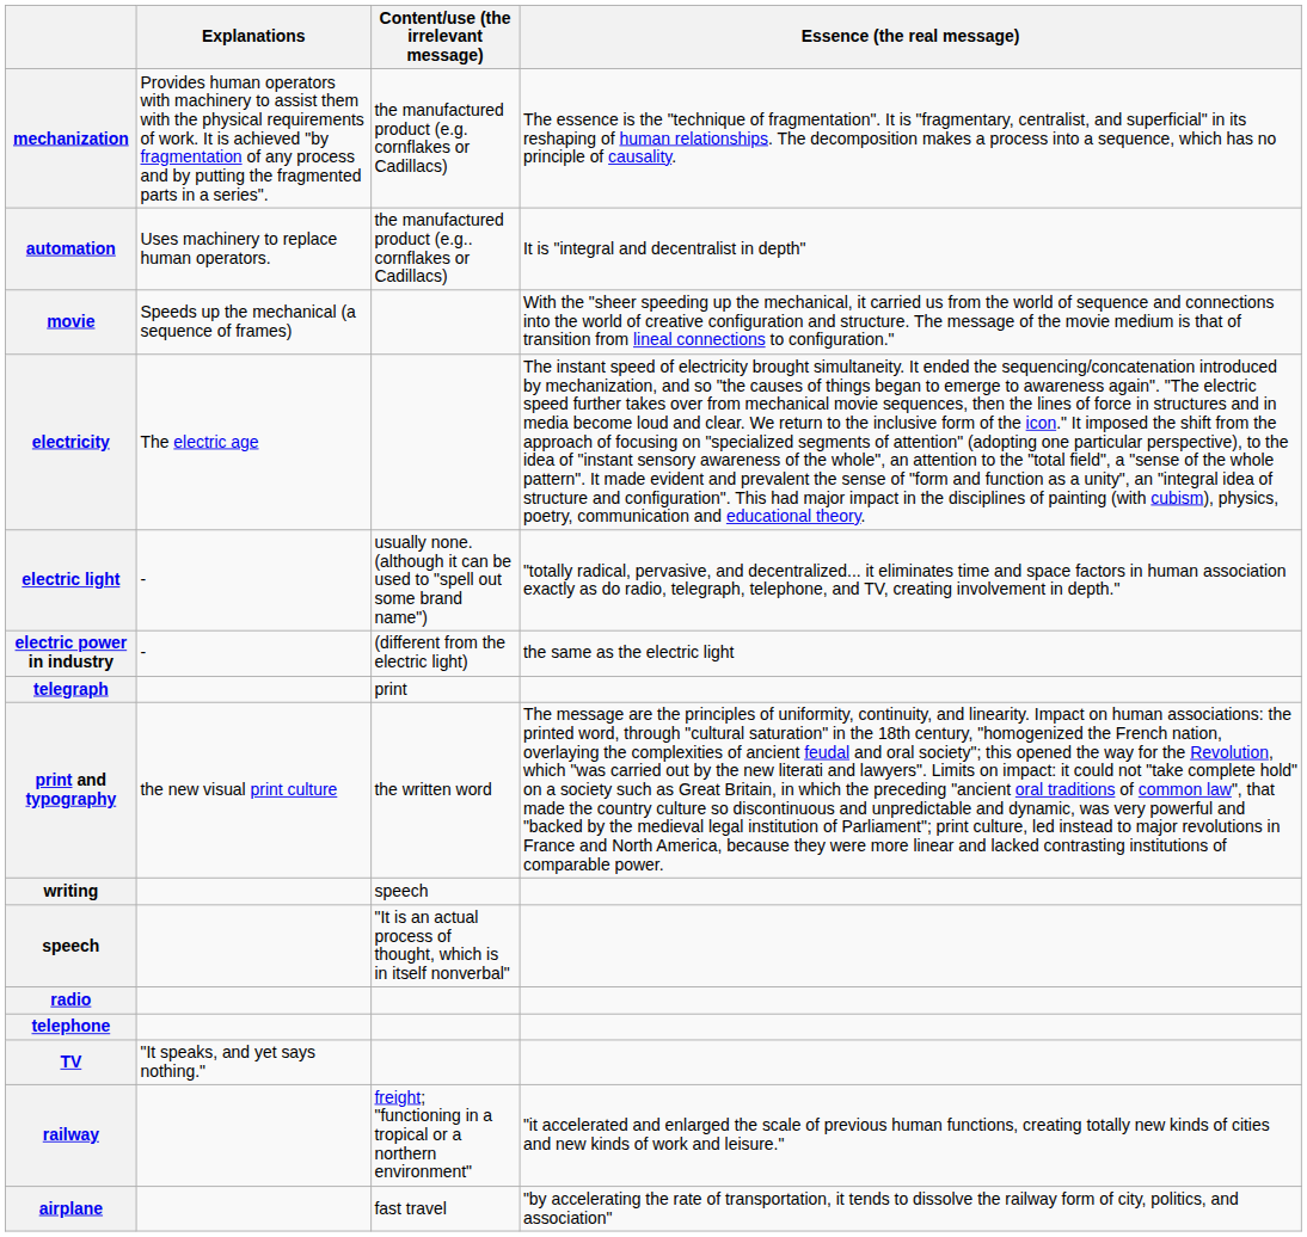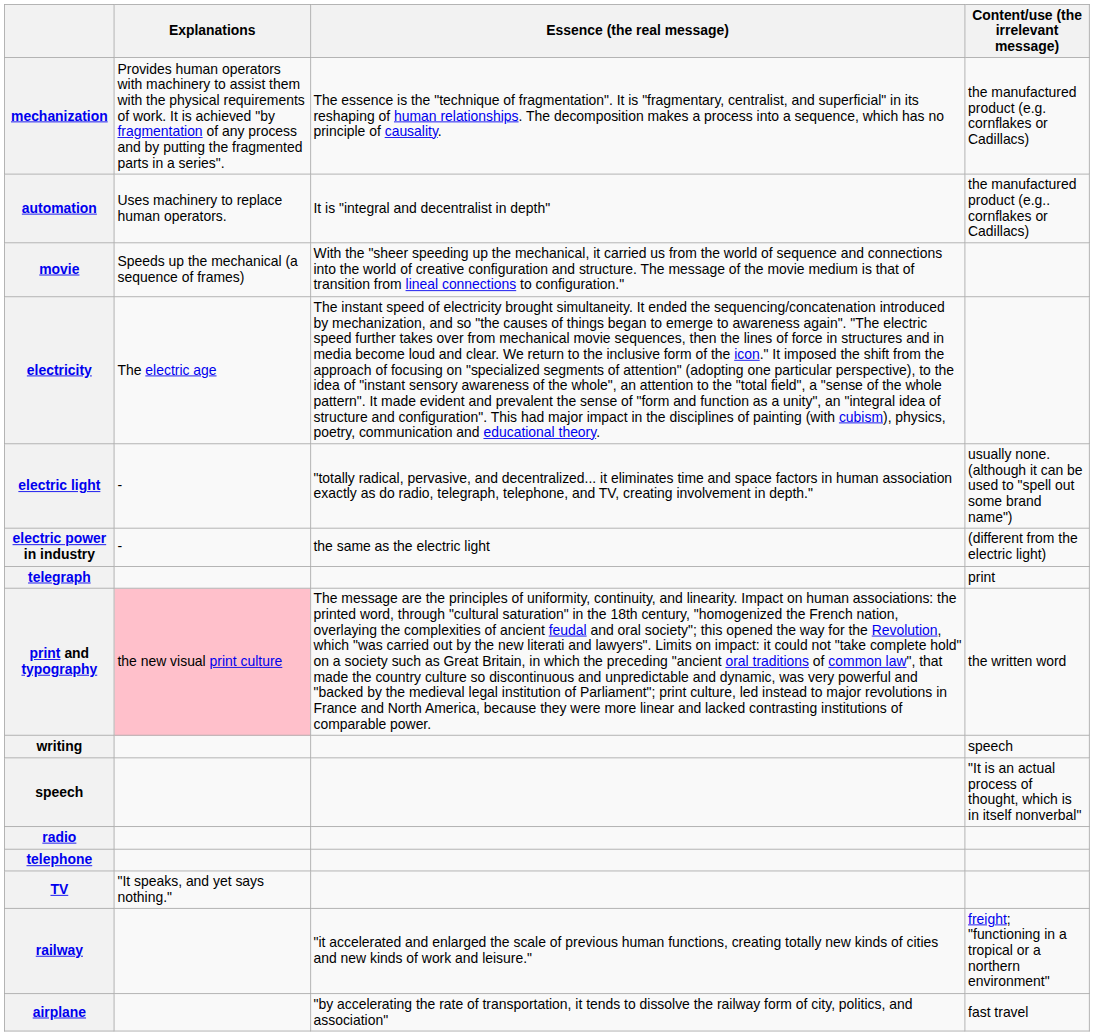columns swapped: Essence (the real message) <-> Content/use (the irrelevant message)
print and typography | Explanations: no background -> pink background
